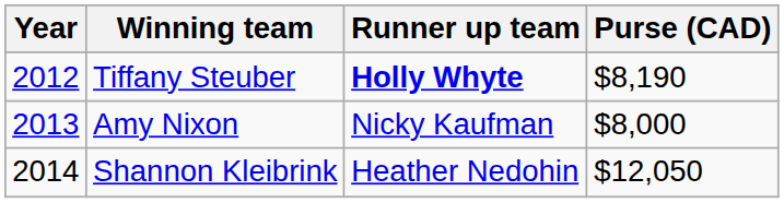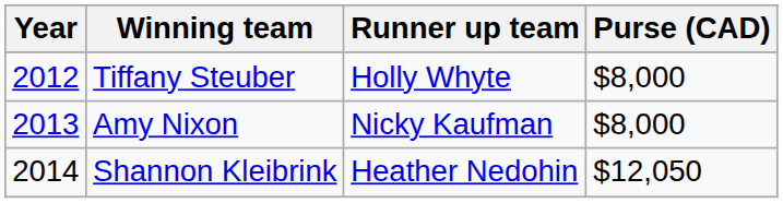Tiffany Steuber | Runner up team: bold -> normal
Tiffany Steuber | Purse (CAD): $8,190 -> $8,000
